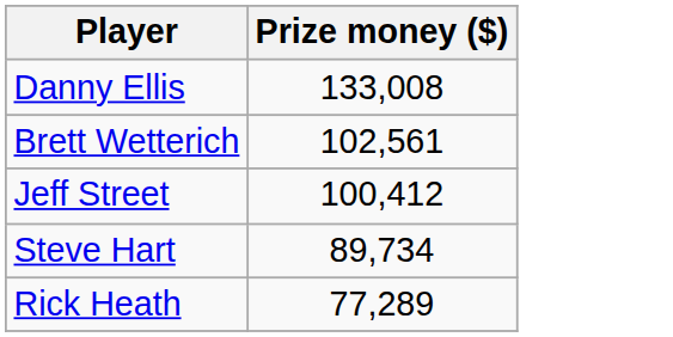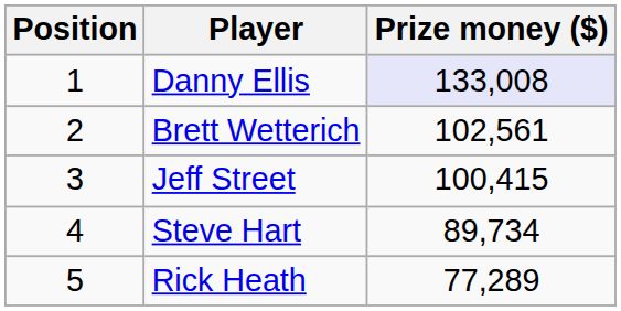+ column: Position | 1 | 2 | 3 | 4 | 5
Danny Ellis | Prize money ($): no background -> lavender background
Jeff Street | Prize money ($): 100,412 -> 100,415
